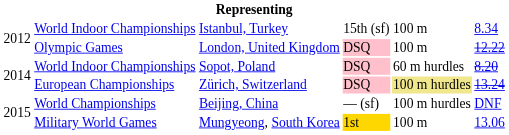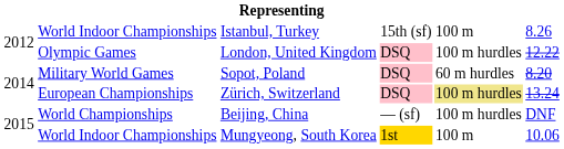Istanbul, Turkey | column 6: 8.34 -> 8.26
London, United Kingdom | column 5: 100 m -> 100 m hurdles
Sopot, Poland | column 2: World Indoor Championships -> Military World Games
Mungyeong, South Korea | column 2: Military World Games -> World Indoor Championships
Mungyeong, South Korea | column 6: 13.06 -> 10.06
